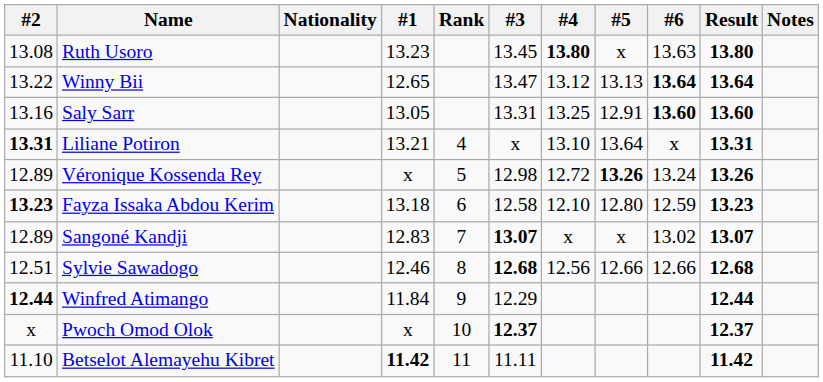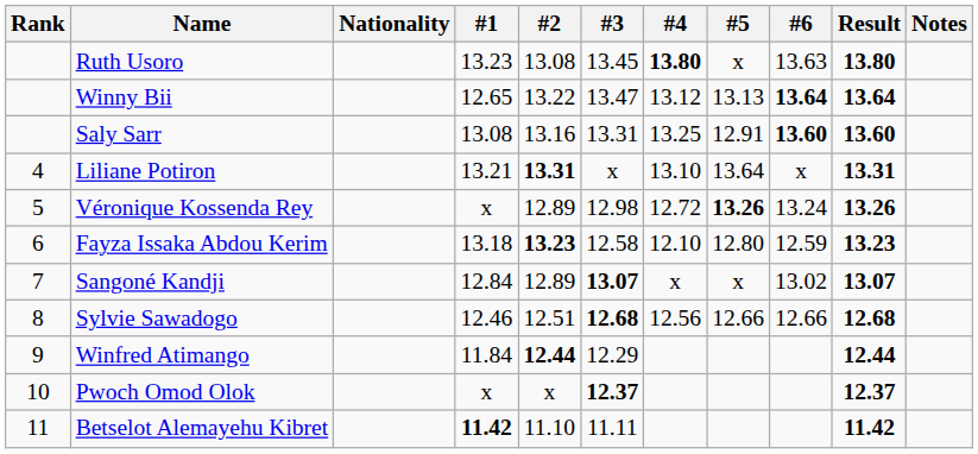columns swapped: Rank <-> #2
Saly Sarr | #1: 13.05 -> 13.08
Sangoné Kandji | #1: 12.83 -> 12.84
